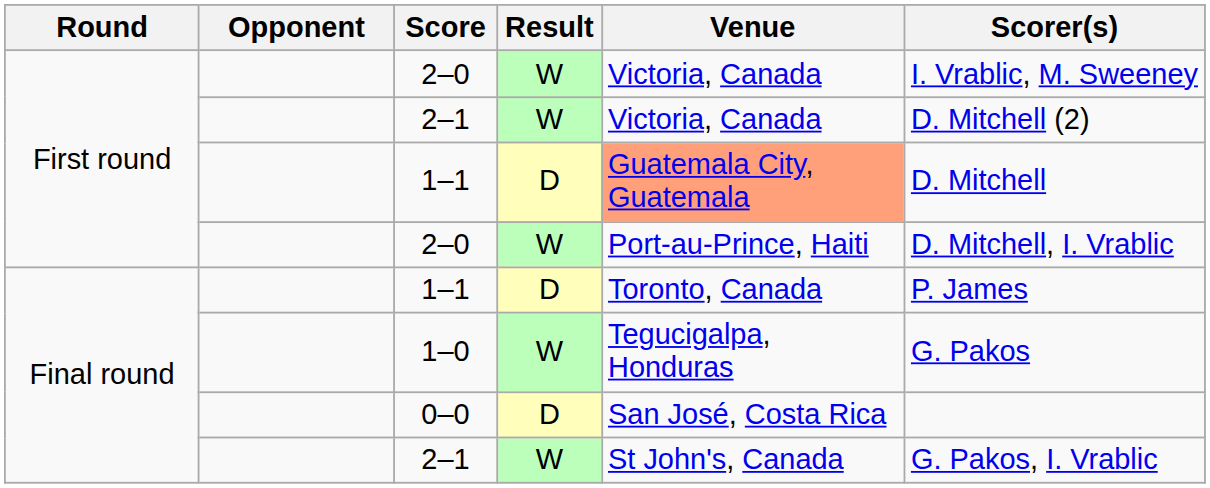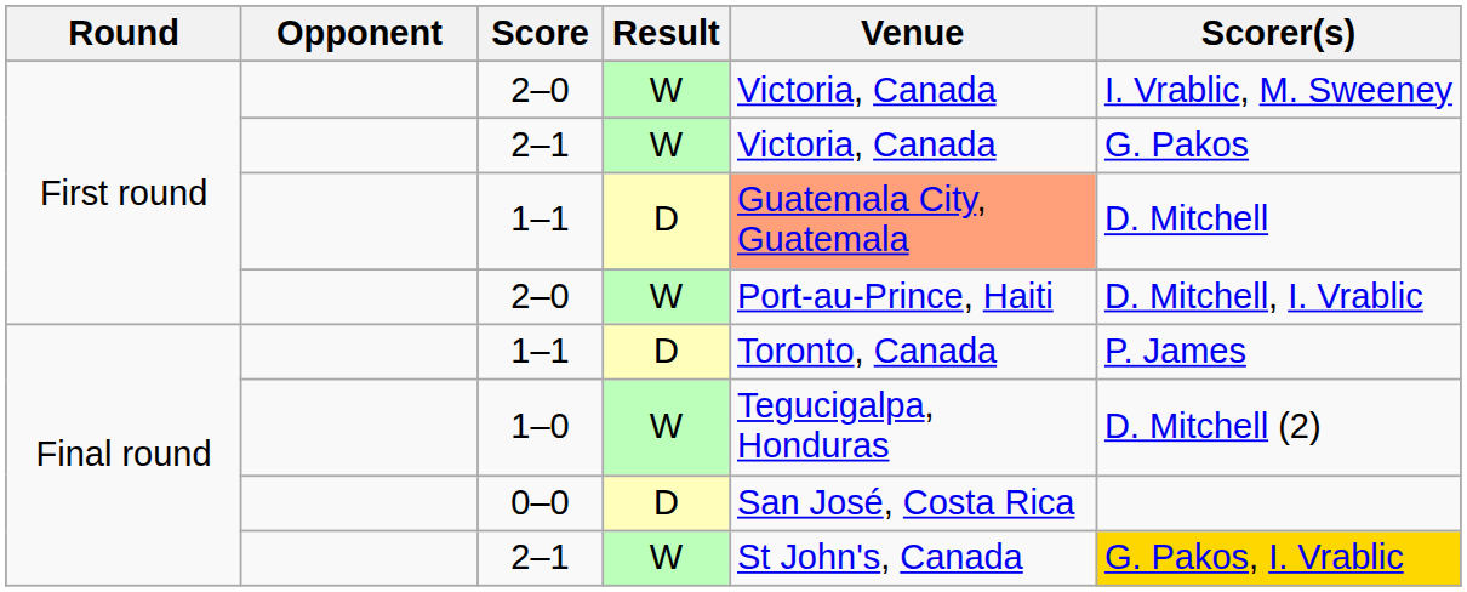First round / 2–1 | Scorer(s): D. Mitchell (2) -> G. Pakos
1–0 | Scorer(s): G. Pakos -> D. Mitchell (2)
Final round / 2–1 | Scorer(s): no background -> gold background
